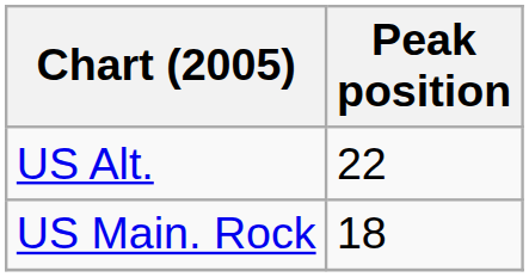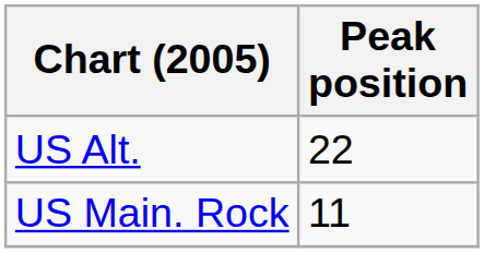US Main. Rock | Peak position: 18 -> 11
